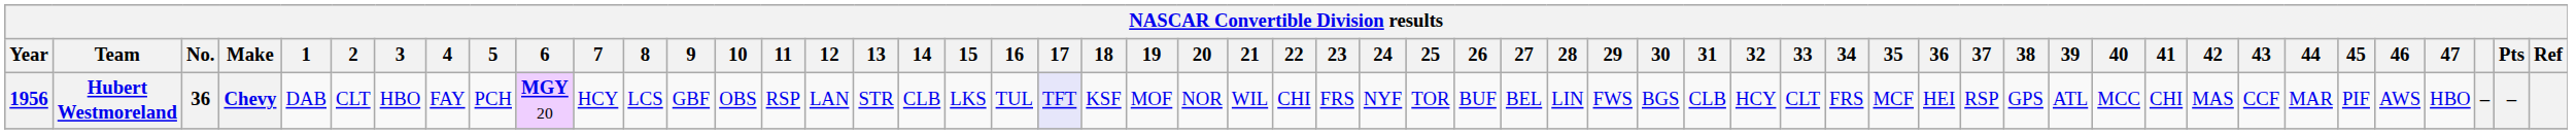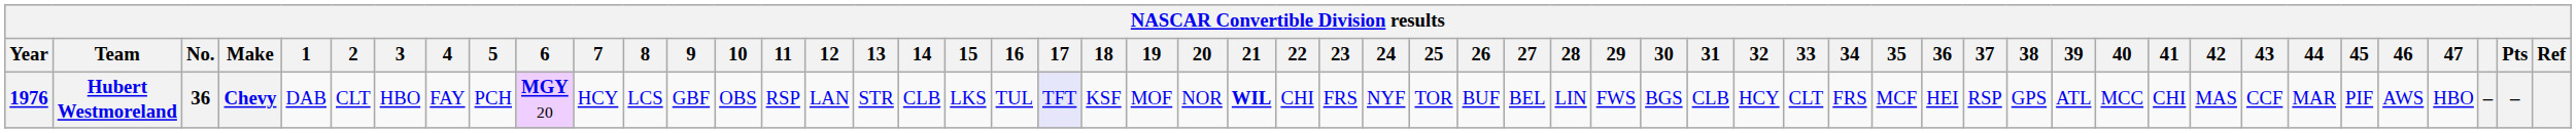Hubert Westmoreland | Year: 1956 -> 1976
Hubert Westmoreland | 21: normal -> bold
